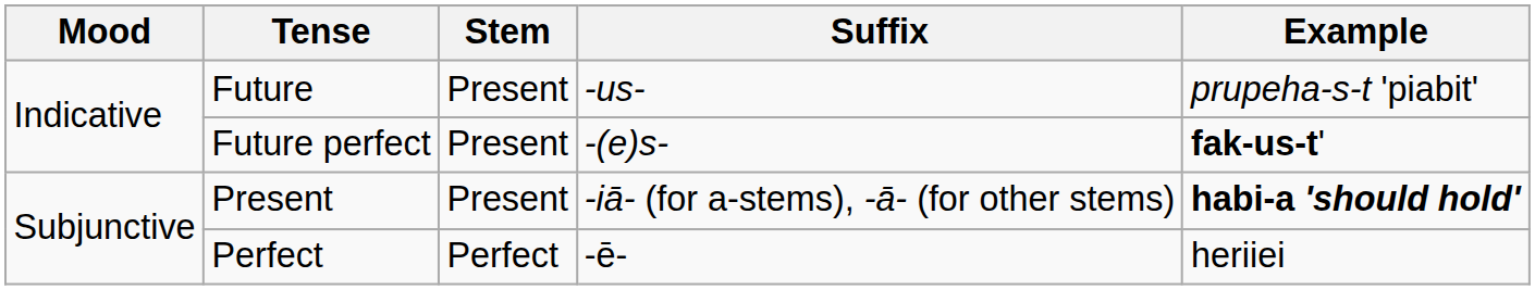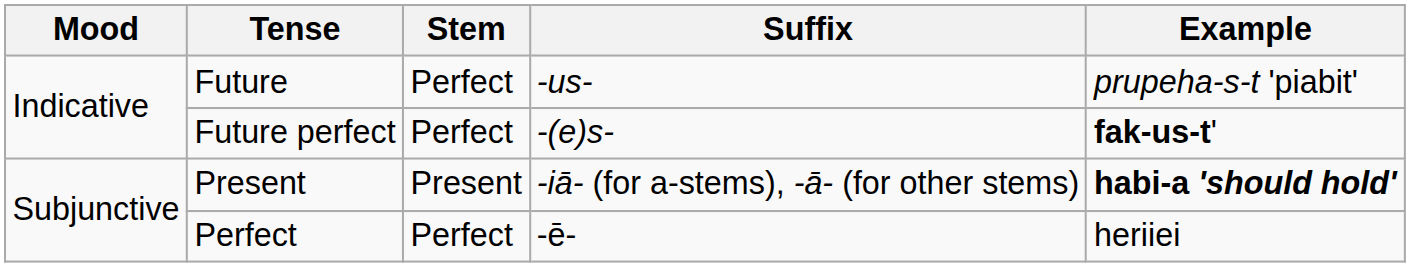Future | Stem: Present -> Perfect
Future perfect | Stem: Present -> Perfect
